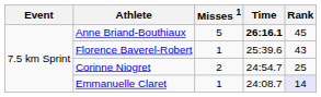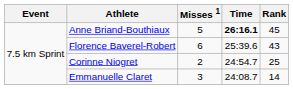Florence Baverel-Robert | Misses 1: 1 -> 6
Emmanuelle Claret | Misses 1: 1 -> 3
Emmanuelle Claret | Rank: lavender background -> no background
